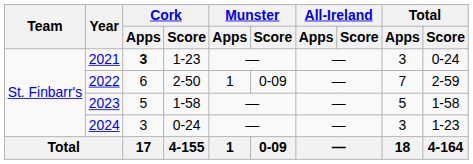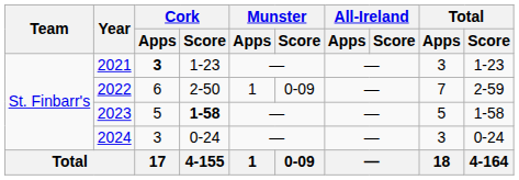2021 | Total / Score: 0-24 -> 1-23
2023 | Cork / Score: normal -> bold
2024 | Total / Score: 1-23 -> 0-24
